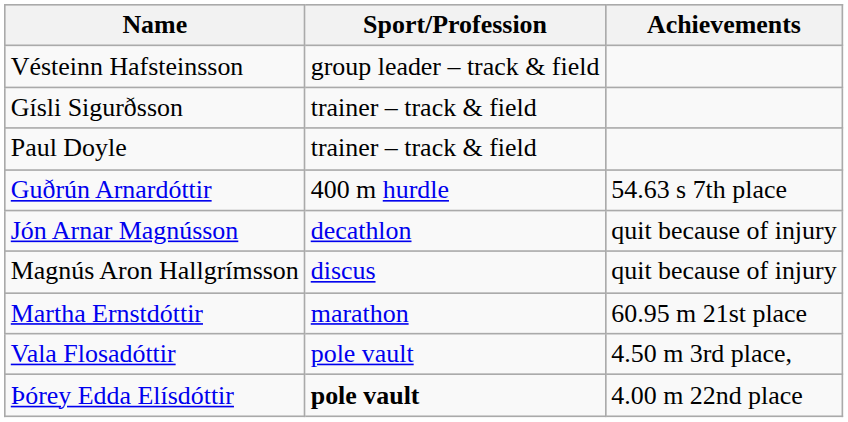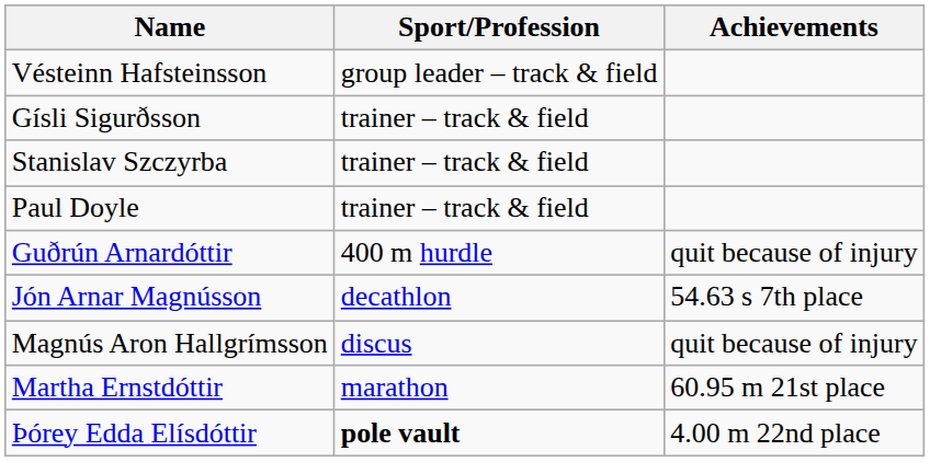+ row: Stanislav Szczyrba | trainer – track & field
Guðrún Arnardóttir | Achievements: 54.63 s 7th place -> quit because of injury
Jón Arnar Magnússon | Achievements: quit because of injury -> 54.63 s 7th place
- row: Vala Flosadóttir | pole vault | 4.50 m 3rd place,
